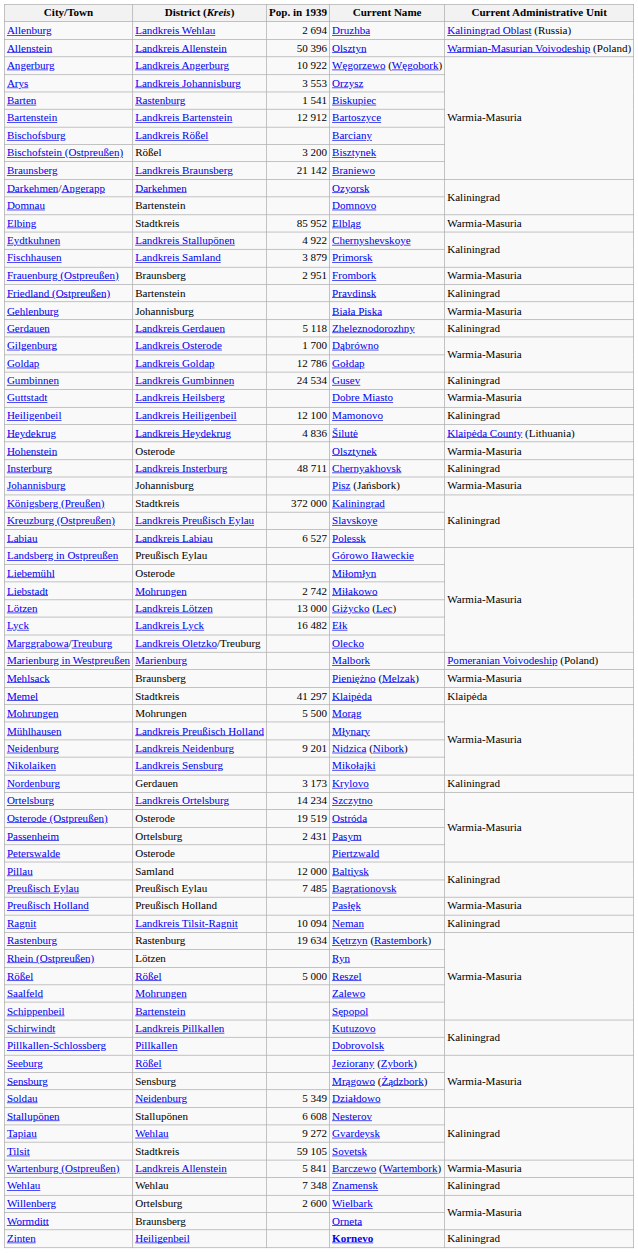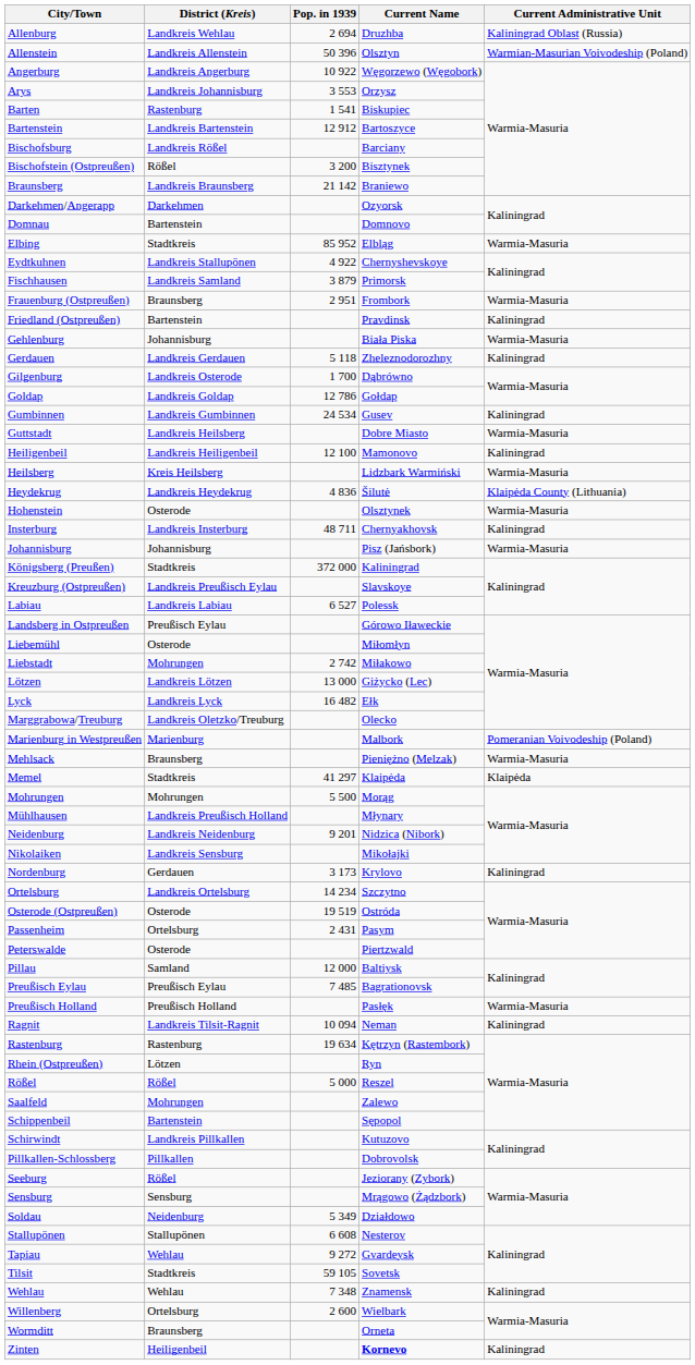+ row: Heilsberg | Kreis Heilsberg | Lidzbark Warmiński | Warmia-Masuria
- row: Wartenburg (Ostpreußen) | Landkreis Allenstein | 5 841 | Barczewo (Wartembork) | Warmia-Masuria
